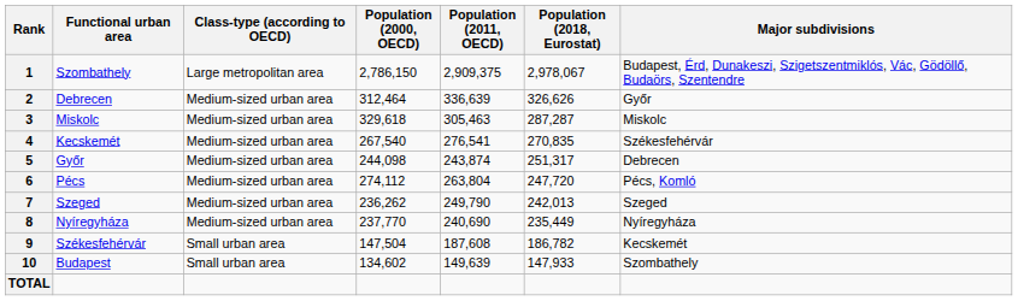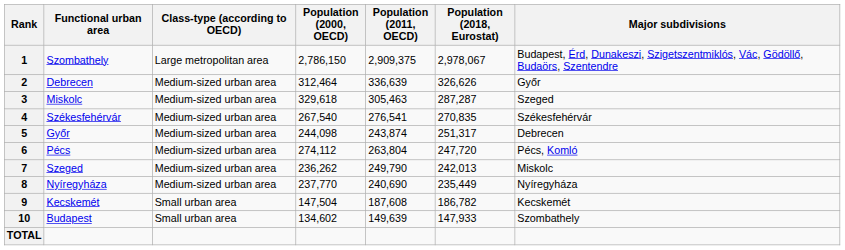3 | Major subdivisions: Miskolc -> Szeged
4 | Functional urban area: Kecskemét -> Székesfehérvár
7 | Major subdivisions: Szeged -> Miskolc
9 | Functional urban area: Székesfehérvár -> Kecskemét
